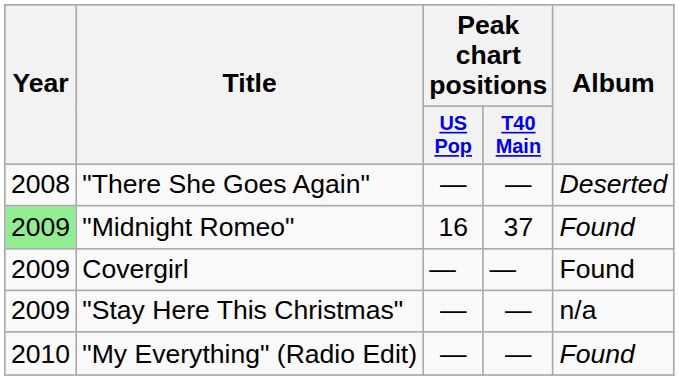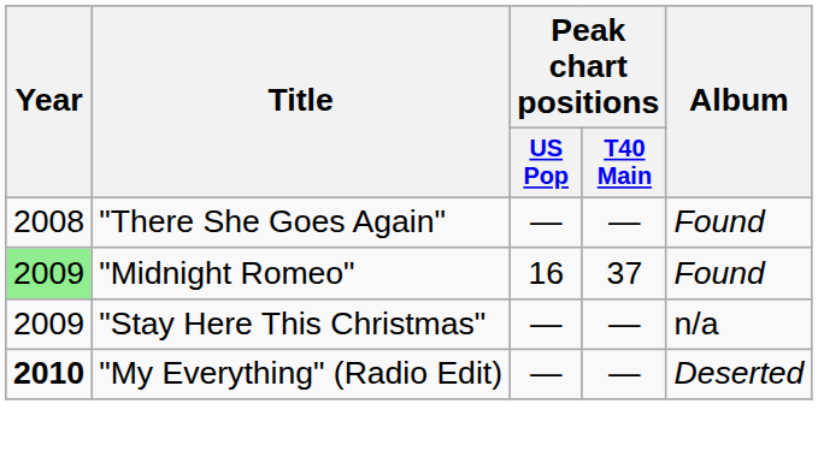"There She Goes Again" | Album: Deserted -> Found
- row: 2009 | Covergirl | — | — | Found
"My Everything" (Radio Edit) | Year: normal -> bold
"My Everything" (Radio Edit) | Album: Found -> Deserted
